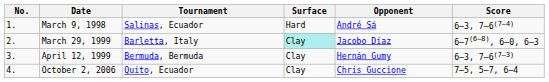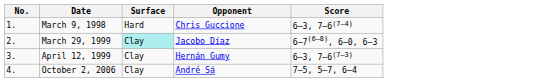- column: Tournament | Salinas, Ecuador | Barletta, Italy | Bermuda, Bermuda | Quito, Ecuador
March 9, 1998 | Opponent: André Sá -> Chris Guccione
October 2, 2006 | Opponent: Chris Guccione -> André Sá
